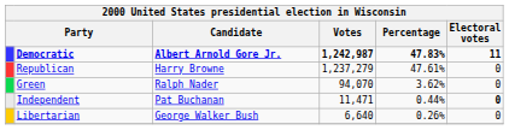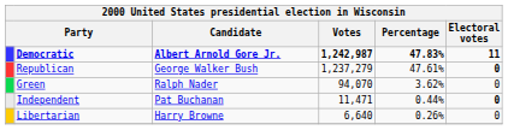Republican | Candidate: Harry Browne -> George Walker Bush
Republican | Electoral votes: normal -> bold
Libertarian | Candidate: George Walker Bush -> Harry Browne
